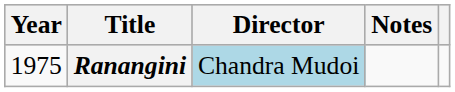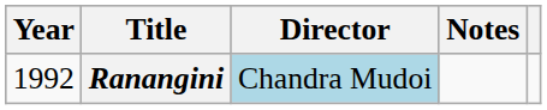Ranangini | Year: 1975 -> 1992
